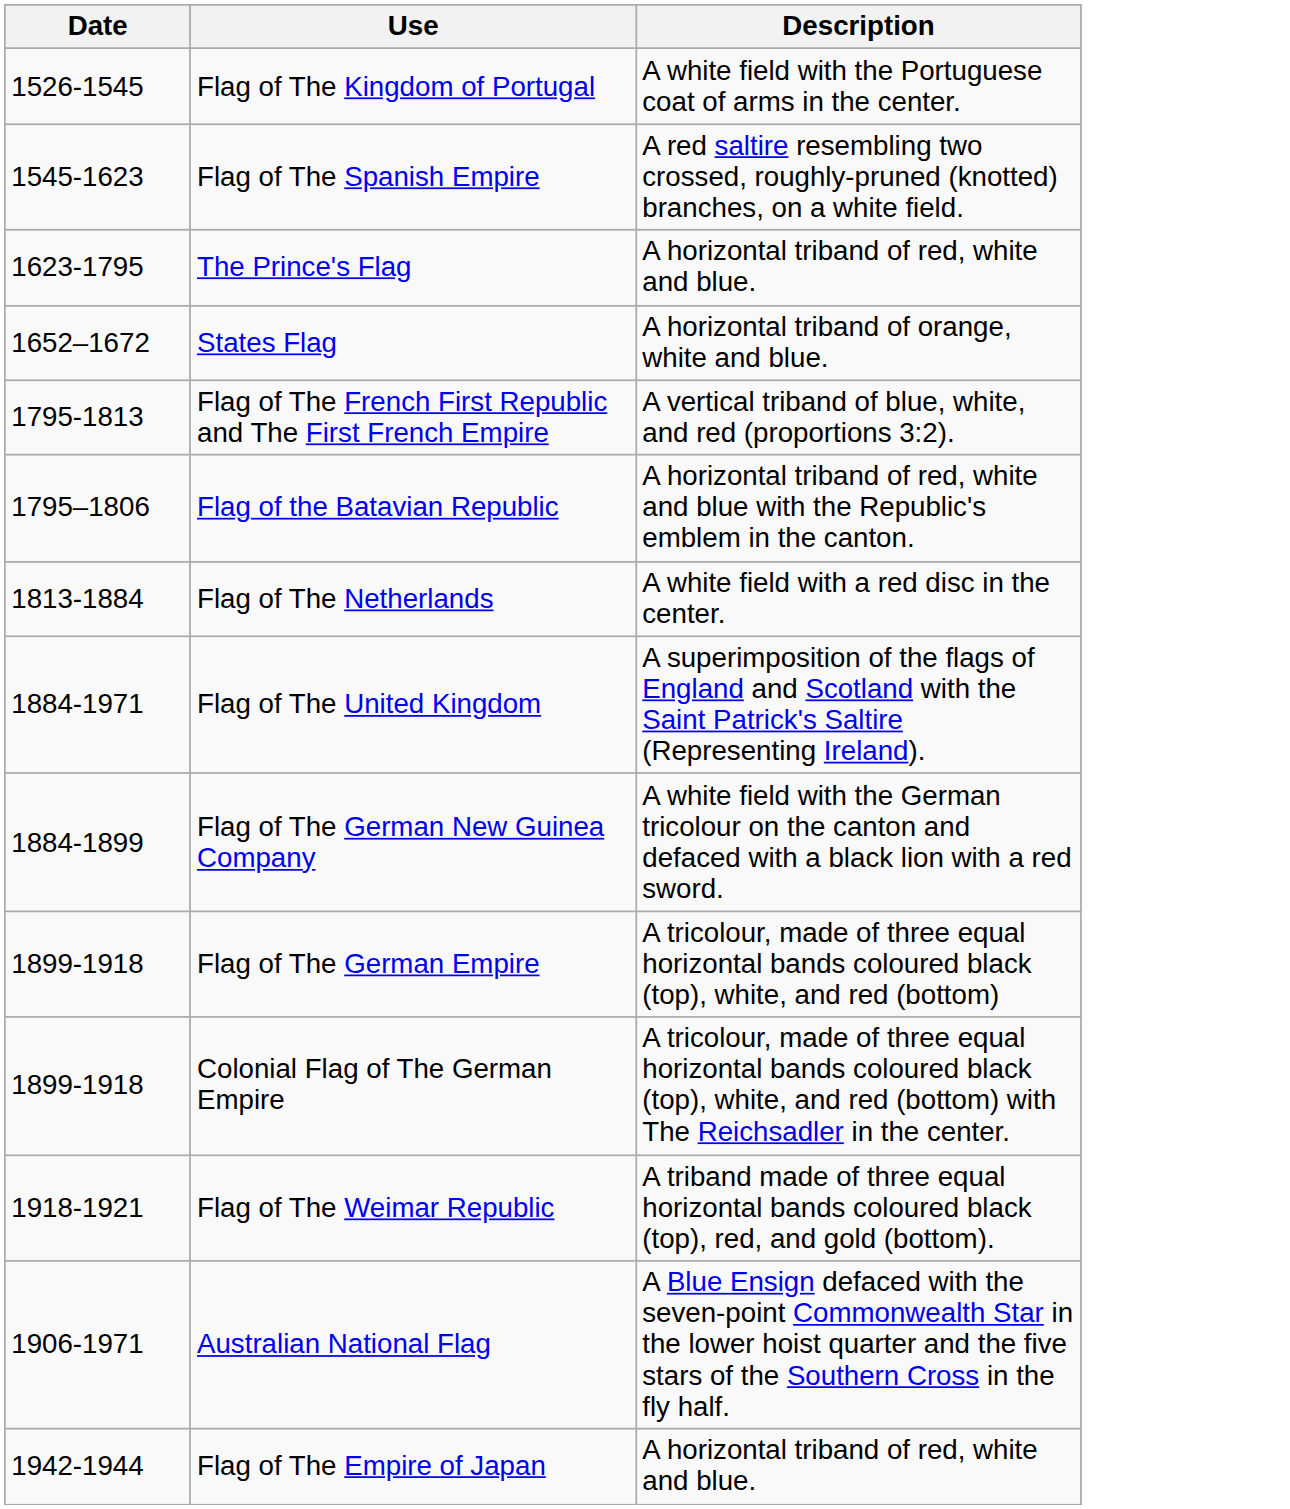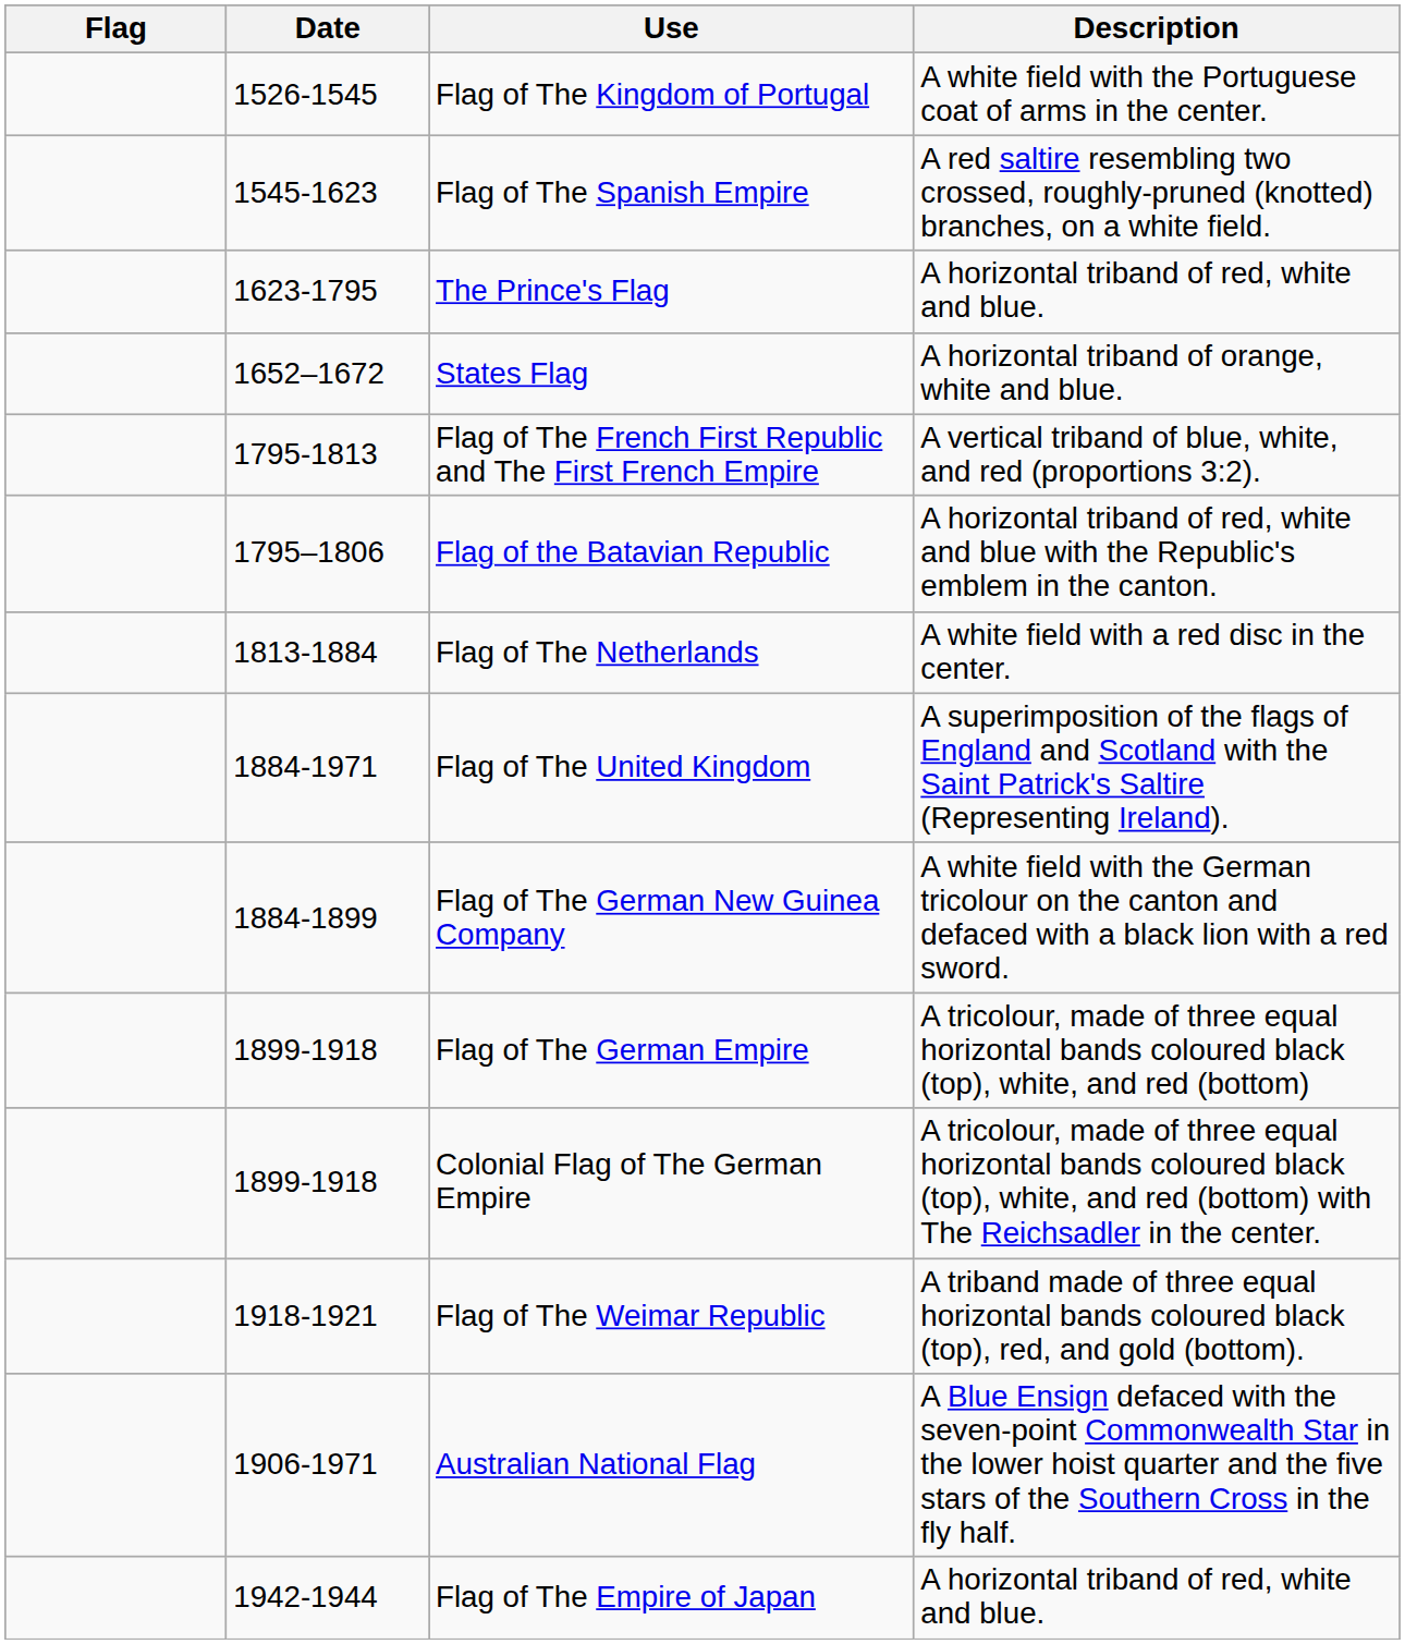+ column: Flag
